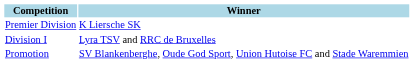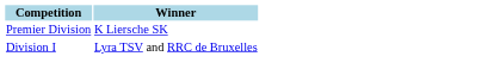- row: Promotion | SV Blankenberghe, Oude God Sport, Union Hutoise FC and Stade Waremmien
